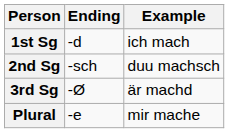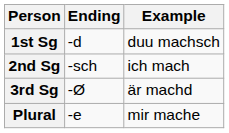1st Sg | Example: ich mach -> duu machsch
2nd Sg | Example: duu machsch -> ich mach
